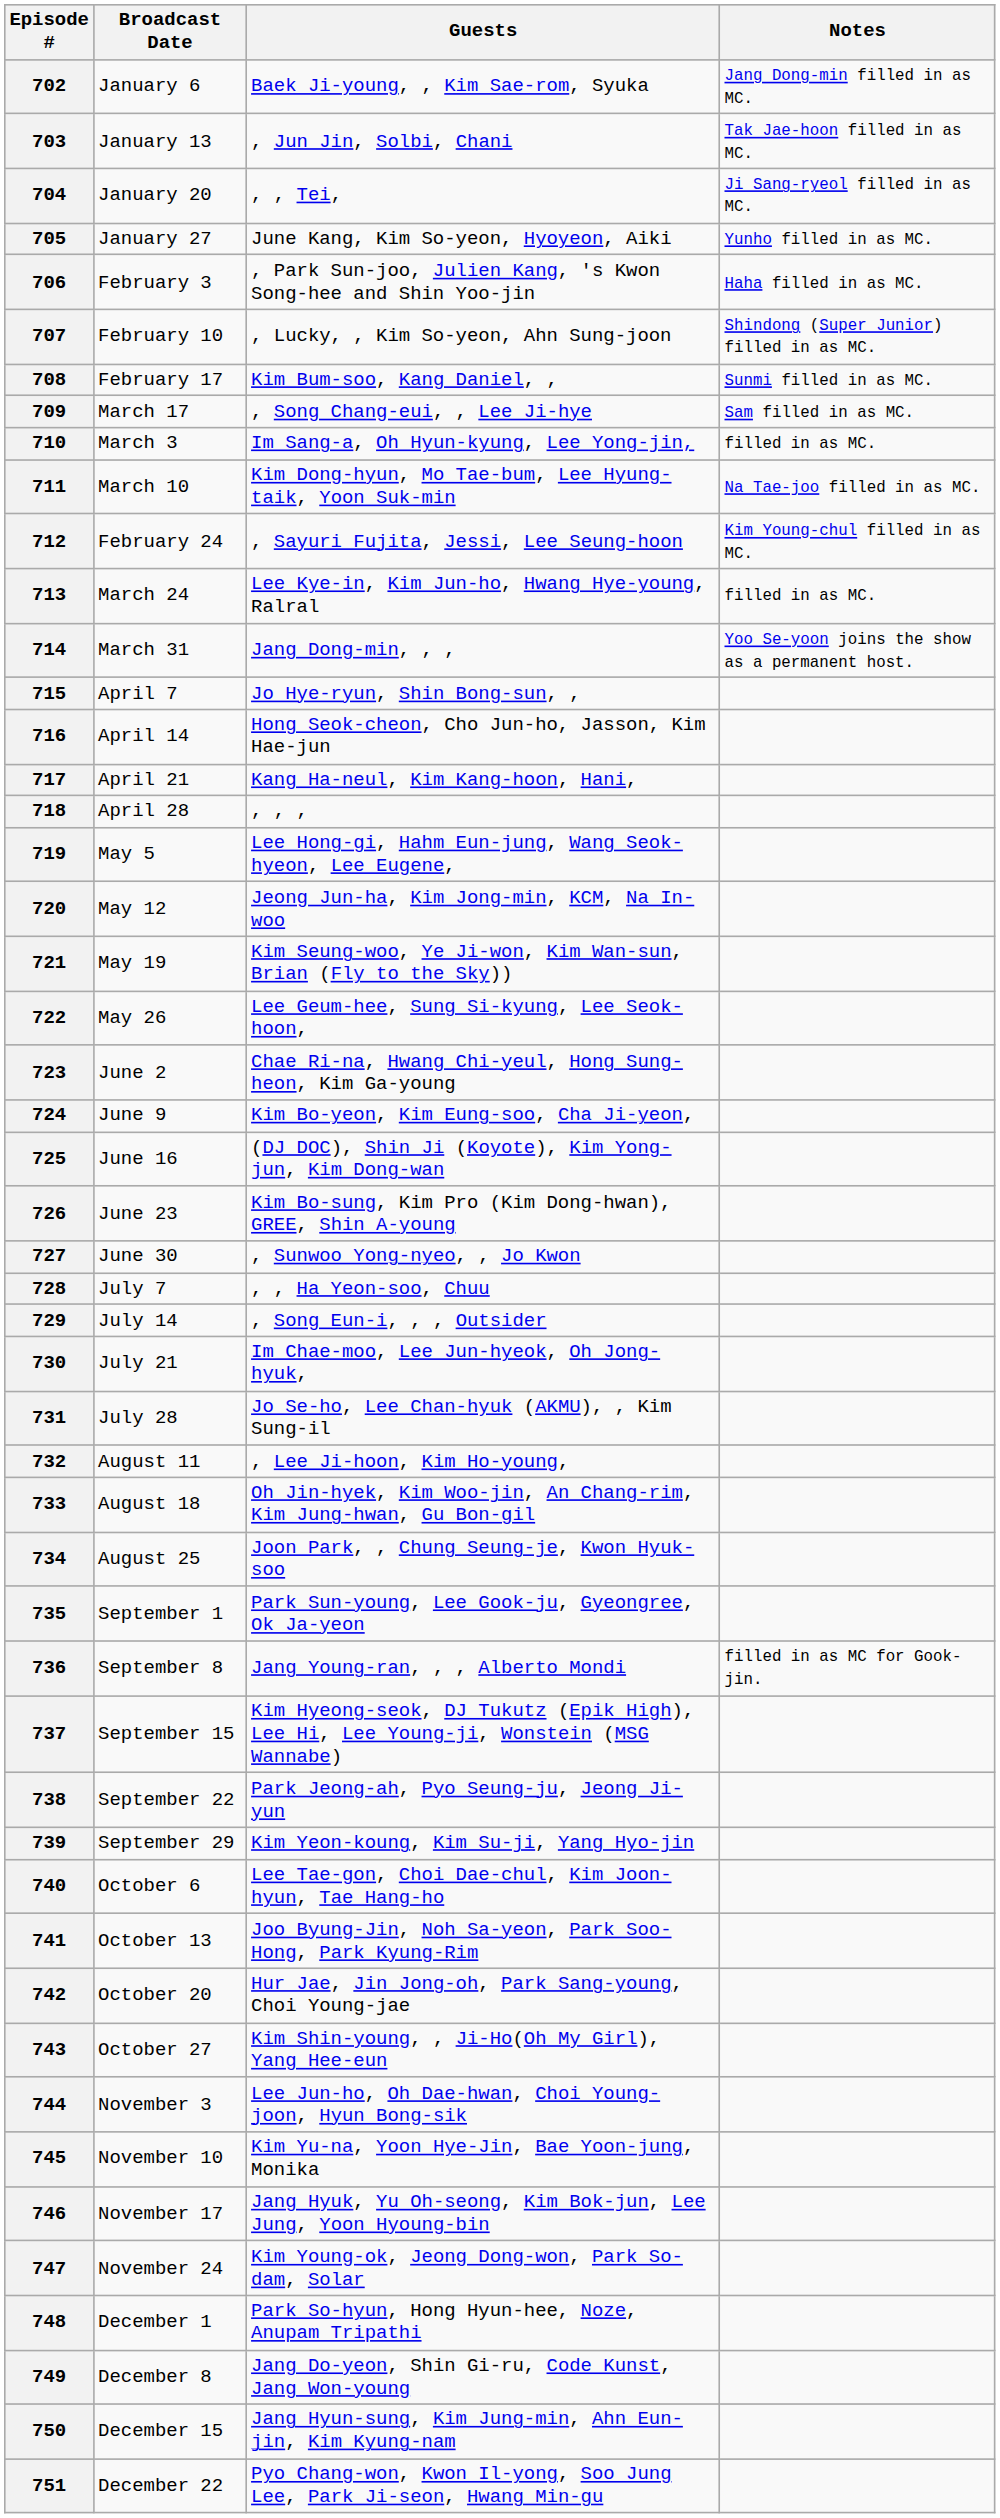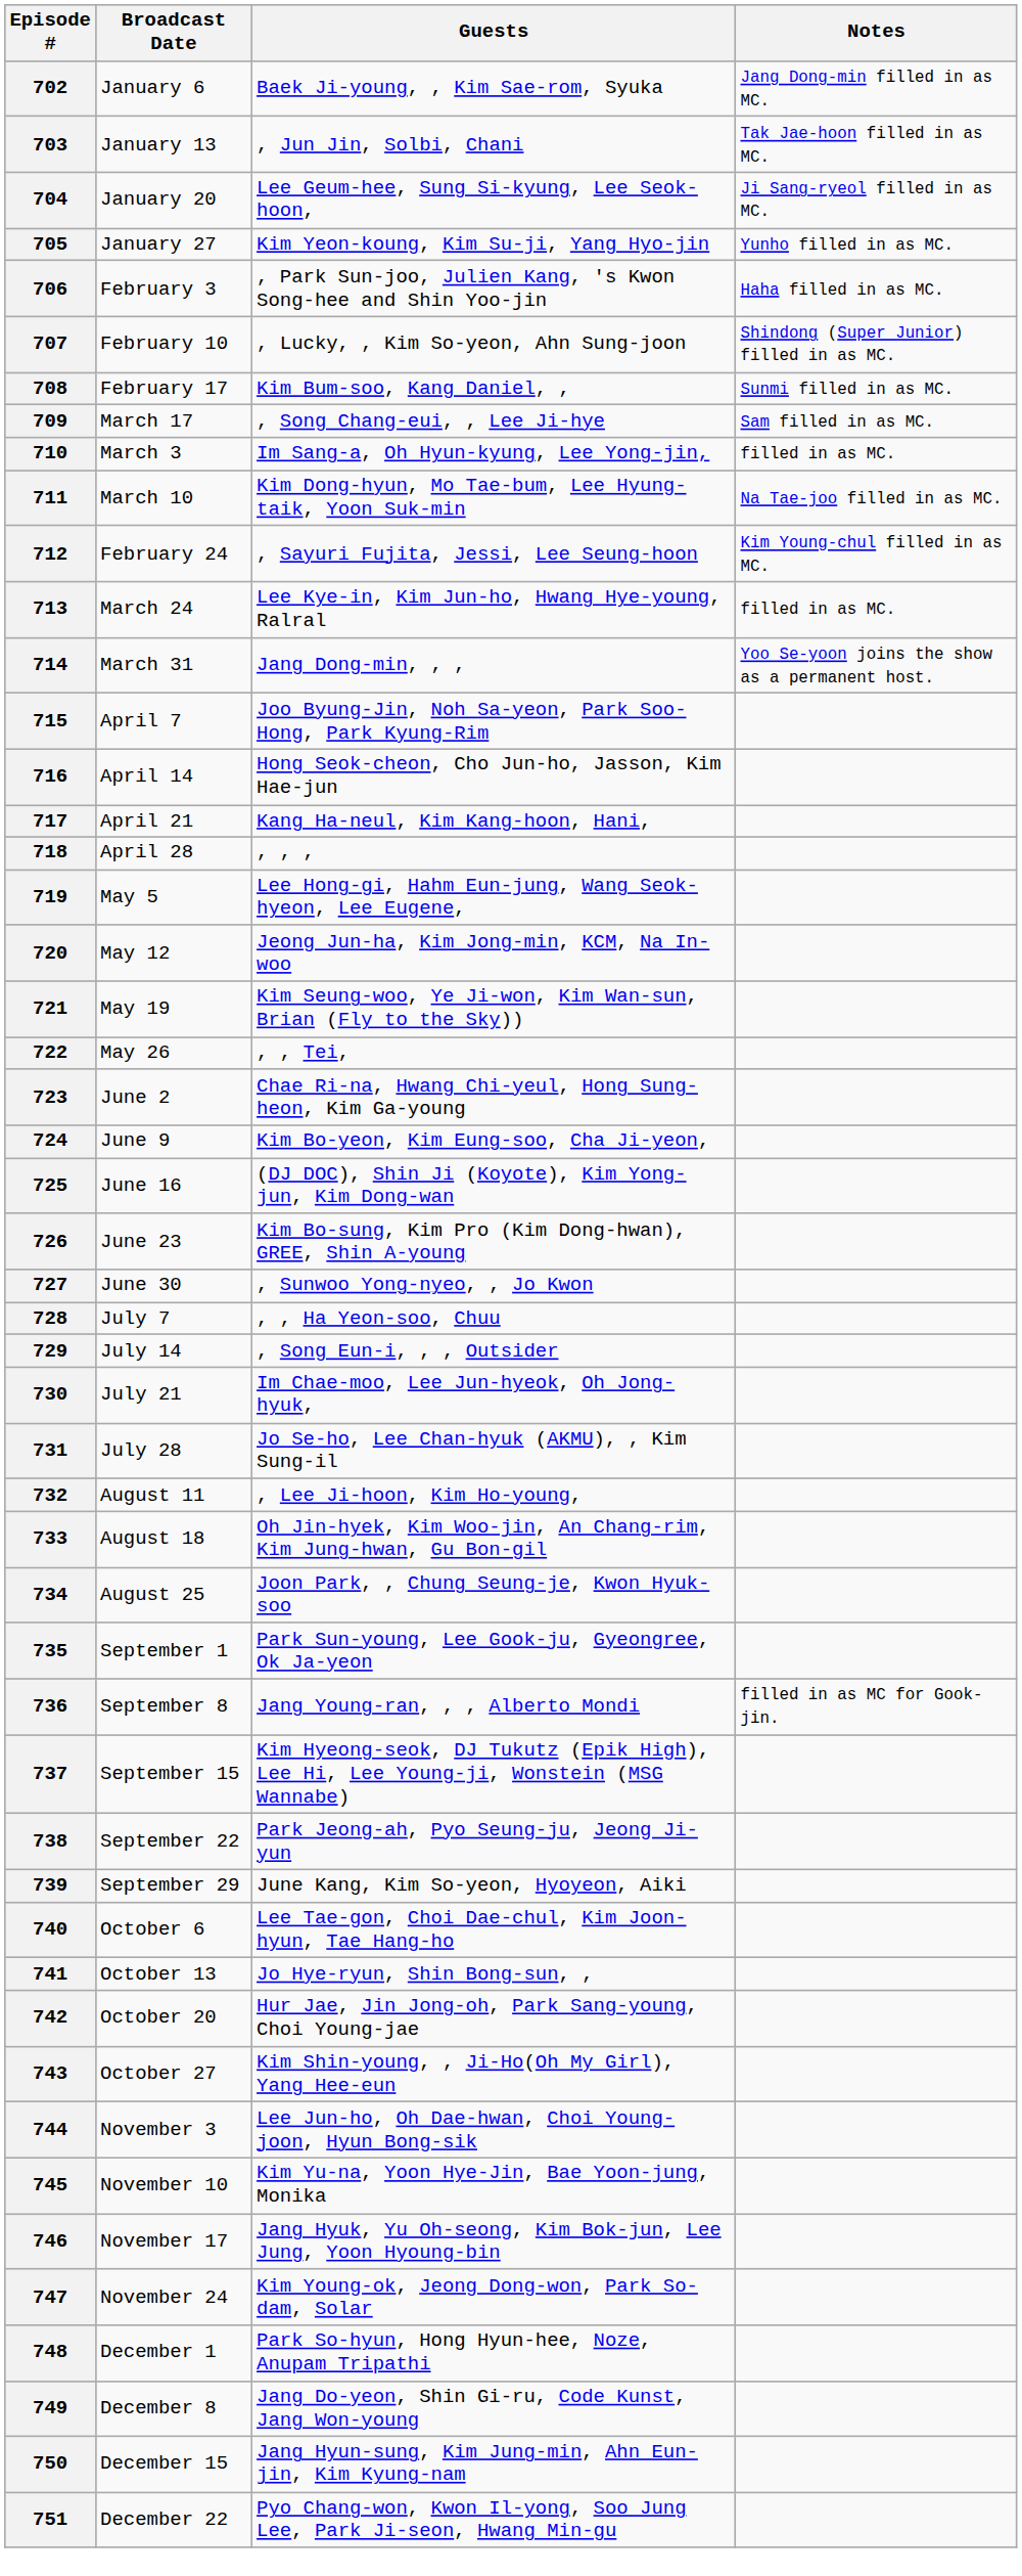704 | Guests: , , Tei, -> Lee Geum-hee, Sung Si-kyung, Lee Seok-hoon,
705 | Guests: June Kang, Kim So-yeon, Hyoyeon, Aiki -> Kim Yeon-koung, Kim Su-ji, Yang Hyo-jin
715 | Guests: Jo Hye-ryun, Shin Bong-sun, , -> Joo Byung-Jin, Noh Sa-yeon, Park Soo-Hong, Park Kyung-Rim
722 | Guests: Lee Geum-hee, Sung Si-kyung, Lee Seok-hoon, -> , , Tei,
739 | Guests: Kim Yeon-koung, Kim Su-ji, Yang Hyo-jin -> June Kang, Kim So-yeon, Hyoyeon, Aiki
741 | Guests: Joo Byung-Jin, Noh Sa-yeon, Park Soo-Hong, Park Kyung-Rim -> Jo Hye-ryun, Shin Bong-sun, ,
